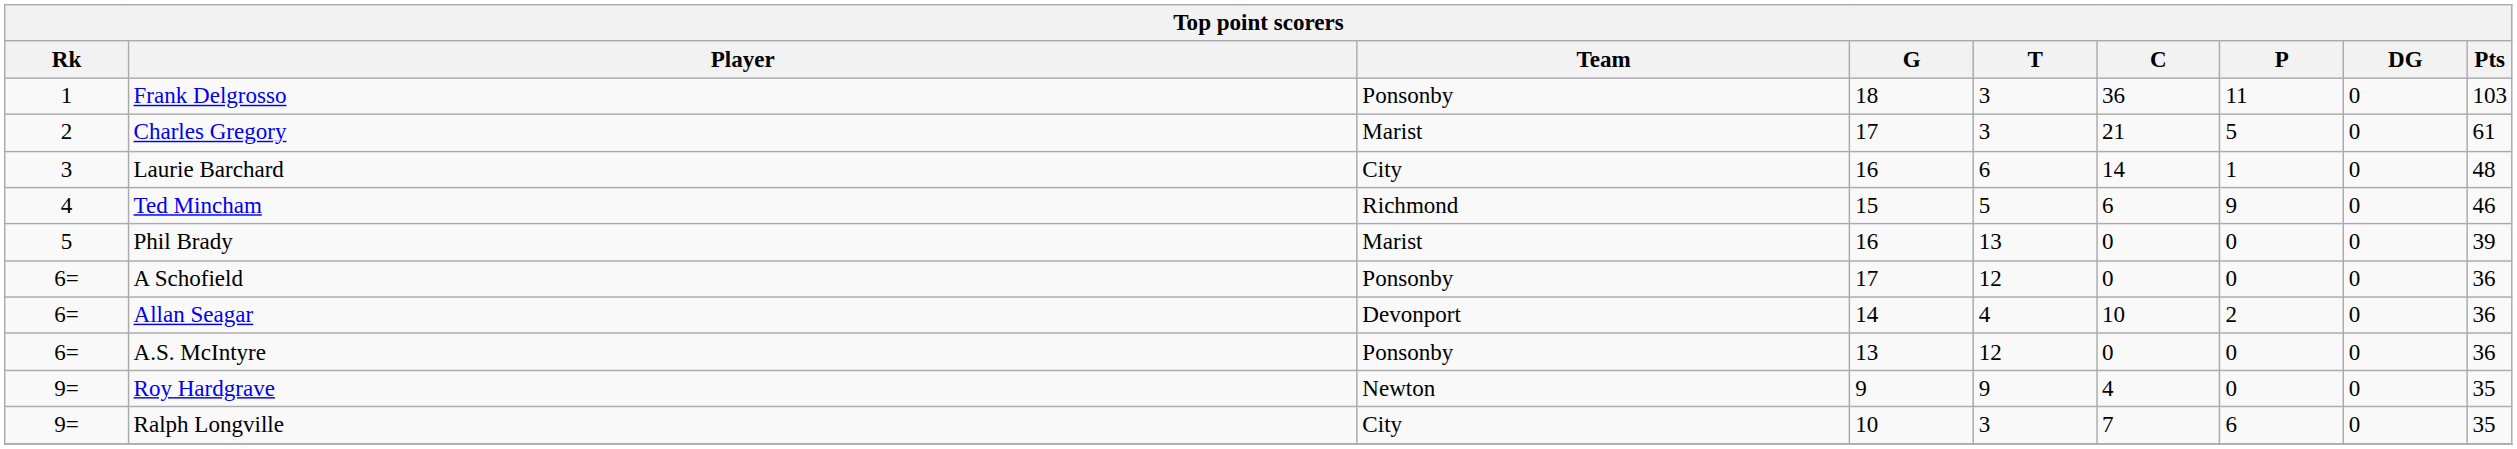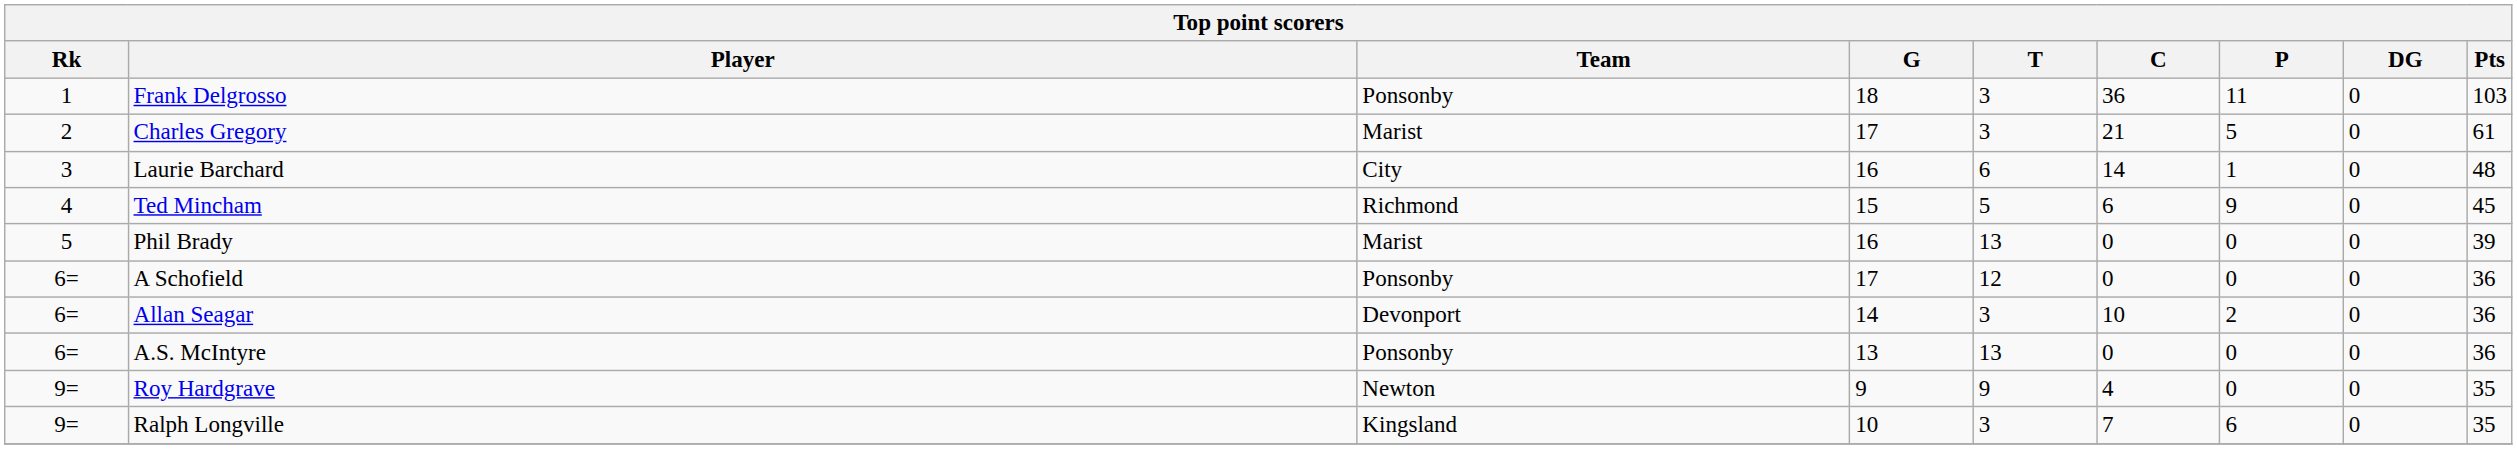Ted Mincham | Pts: 46 -> 45
Allan Seagar | T: 4 -> 3
A.S. McIntyre | T: 12 -> 13
Ralph Longville | Team: City -> Kingsland
